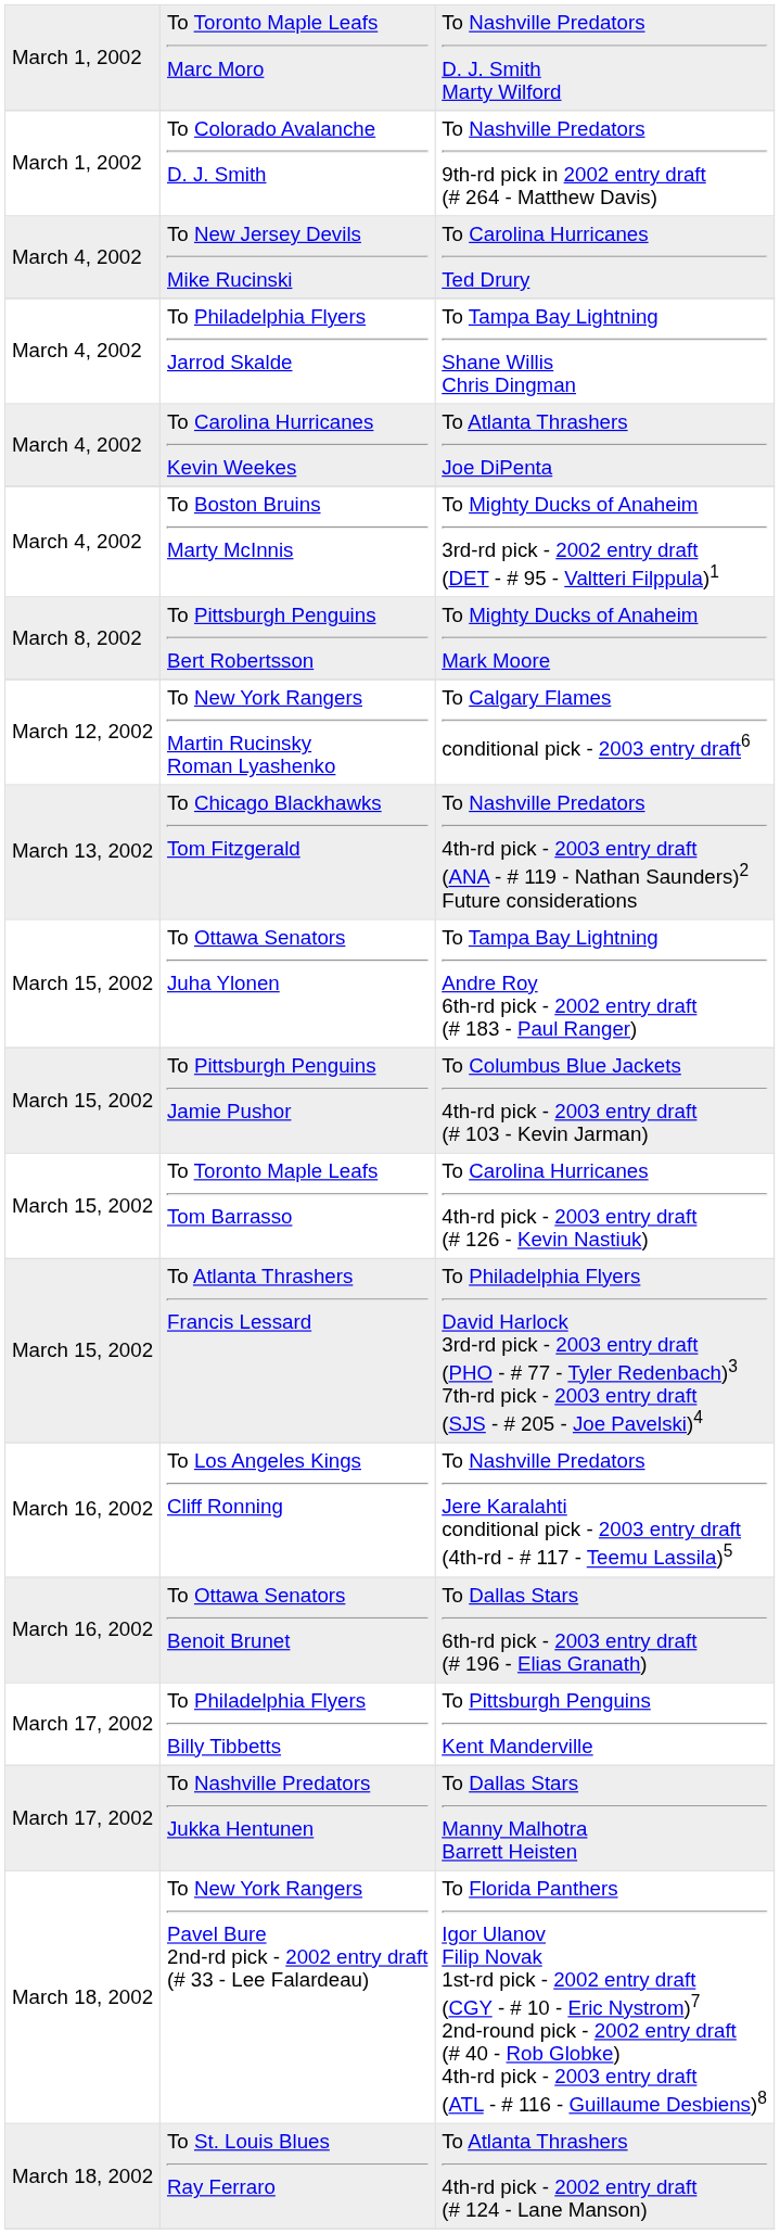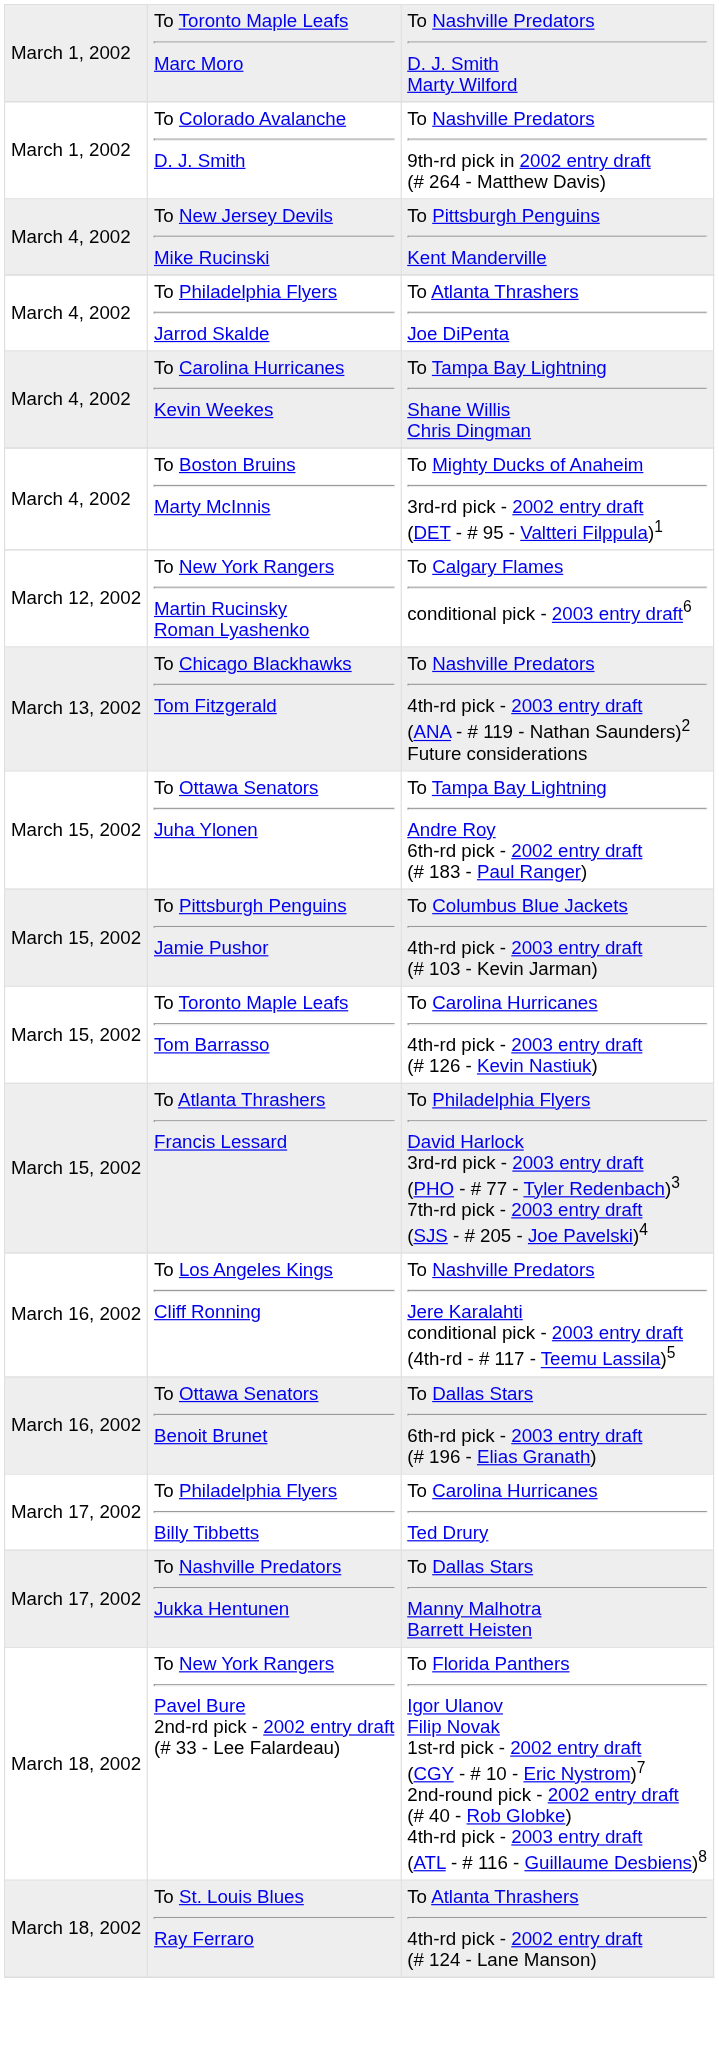To New Jersey Devils Mike Rucinski | column 3: To Carolina Hurricanes Ted Drury -> To Pittsburgh Penguins Kent Manderville
To Philadelphia Flyers Jarrod Skalde | column 3: To Tampa Bay Lightning Shane Willis Chris Dingman -> To Atlanta Thrashers Joe DiPenta
To Carolina Hurricanes Kevin Weekes | column 3: To Atlanta Thrashers Joe DiPenta -> To Tampa Bay Lightning Shane Willis Chris Dingman
- row: March 8, 2002 | To Pittsburgh Penguins Bert Robertsson | To Mighty Ducks of Anaheim Mark Moore
To Philadelphia Flyers Billy Tibbetts | column 3: To Pittsburgh Penguins Kent Manderville -> To Carolina Hurricanes Ted Drury
